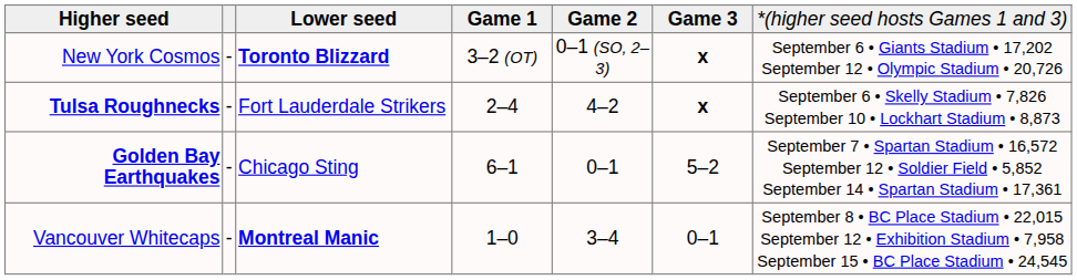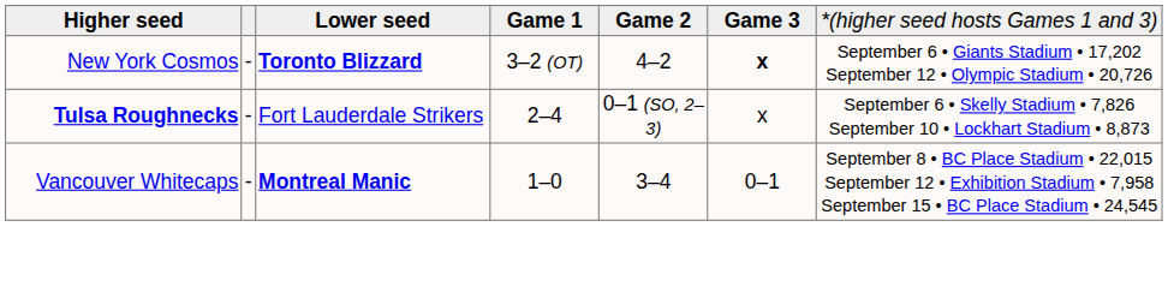New York Cosmos | column 5: 0–1 (SO, 2–3) -> 4–2
Tulsa Roughnecks | column 5: 4–2 -> 0–1 (SO, 2–3)
Tulsa Roughnecks | column 6: bold -> normal
- row: Golden Bay Earthquakes | - | Chicago Sting | 6–1 | 0–1 | 5–2 | September 7 • Spartan Stadium • 16,572 September 12 • Soldier Field • 5,852 September 14 • Spartan Stadium • 17,361
